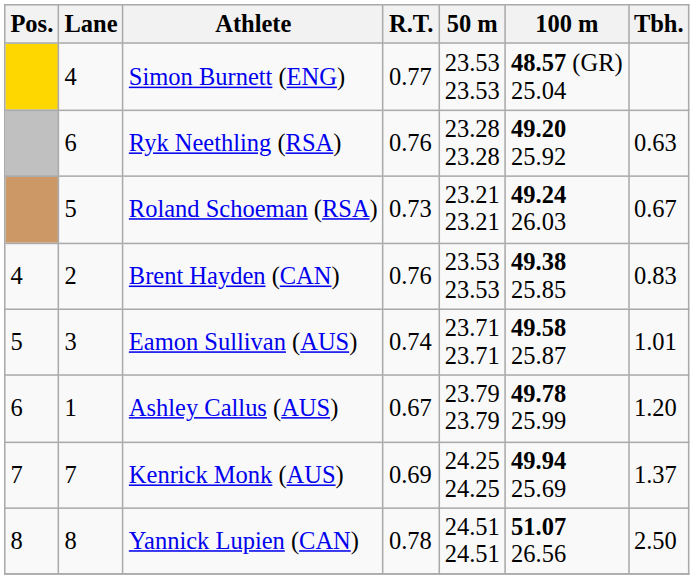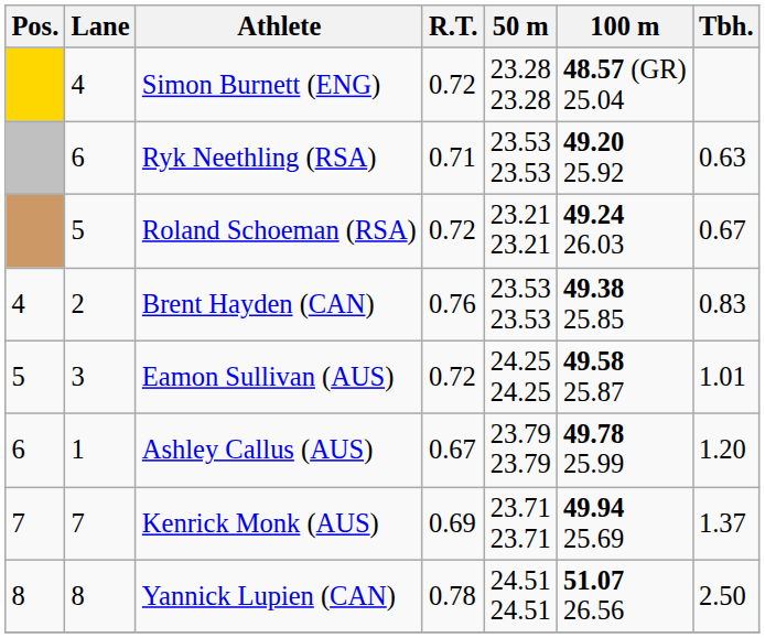Simon Burnett (ENG) | R.T.: 0.77 -> 0.72
Simon Burnett (ENG) | 50 m: 23.53 23.53 -> 23.28 23.28
Ryk Neethling (RSA) | R.T.: 0.76 -> 0.71
Ryk Neethling (RSA) | 50 m: 23.28 23.28 -> 23.53 23.53
Roland Schoeman (RSA) | R.T.: 0.73 -> 0.72
Eamon Sullivan (AUS) | R.T.: 0.74 -> 0.72
Eamon Sullivan (AUS) | 50 m: 23.71 23.71 -> 24.25 24.25
Kenrick Monk (AUS) | 50 m: 24.25 24.25 -> 23.71 23.71
